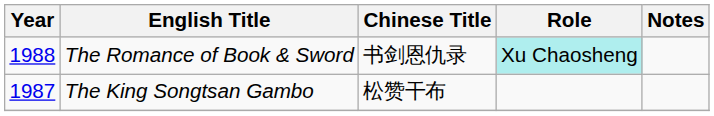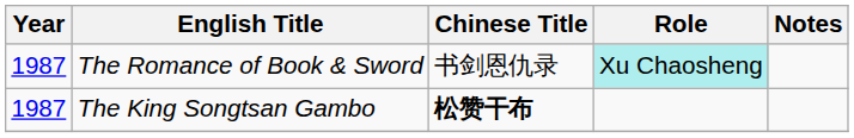The Romance of Book & Sword | Year: 1988 -> 1987
The King Songtsan Gambo | Chinese Title: normal -> bold
